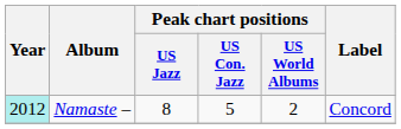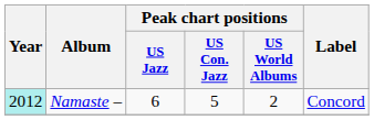Namaste – | Peak chart positions / US Jazz: 8 -> 6
